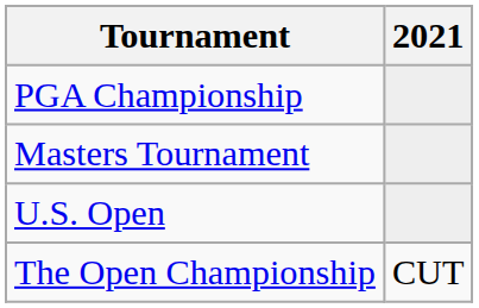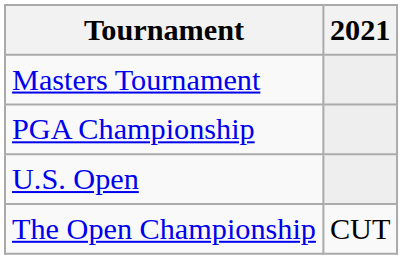rows swapped: Masters Tournament <-> PGA Championship
